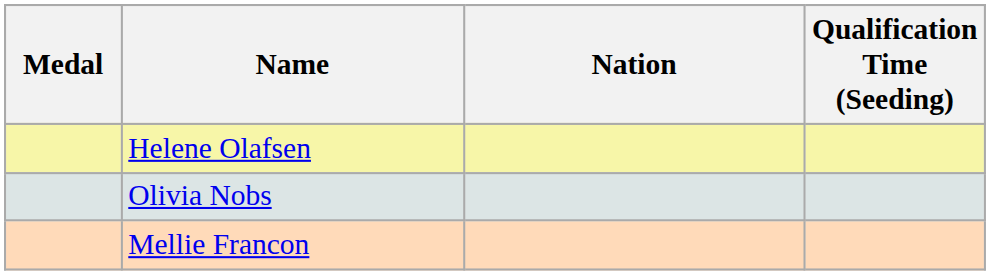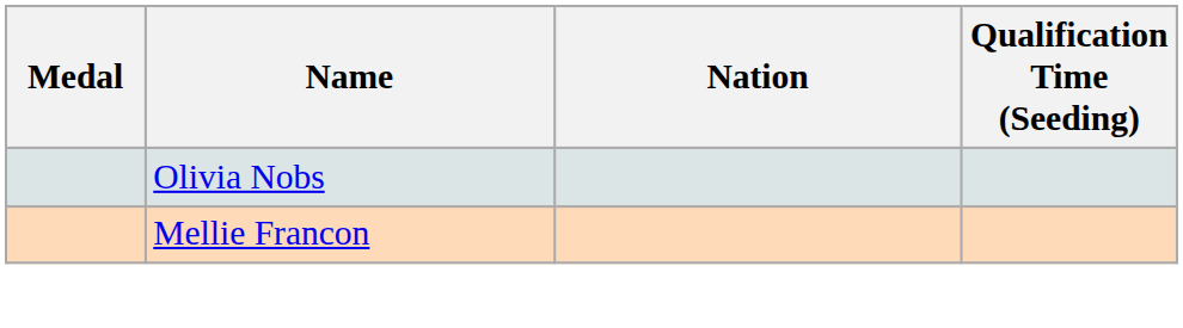- row: Helene Olafsen
